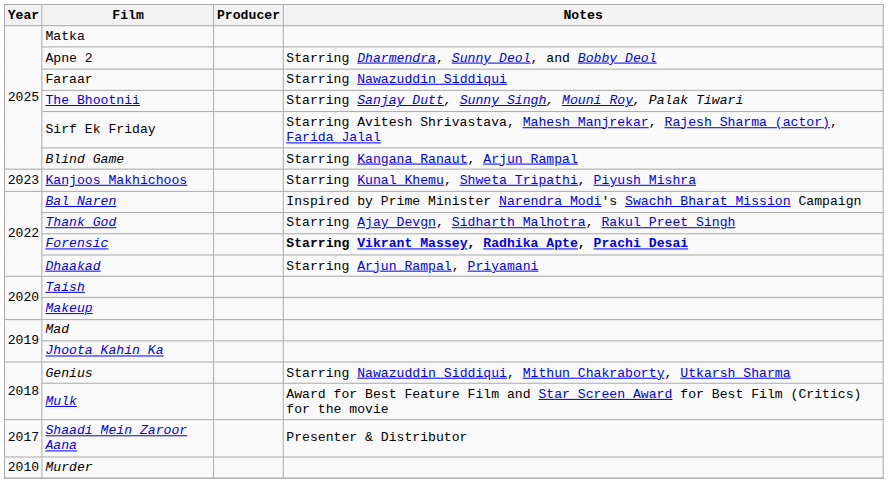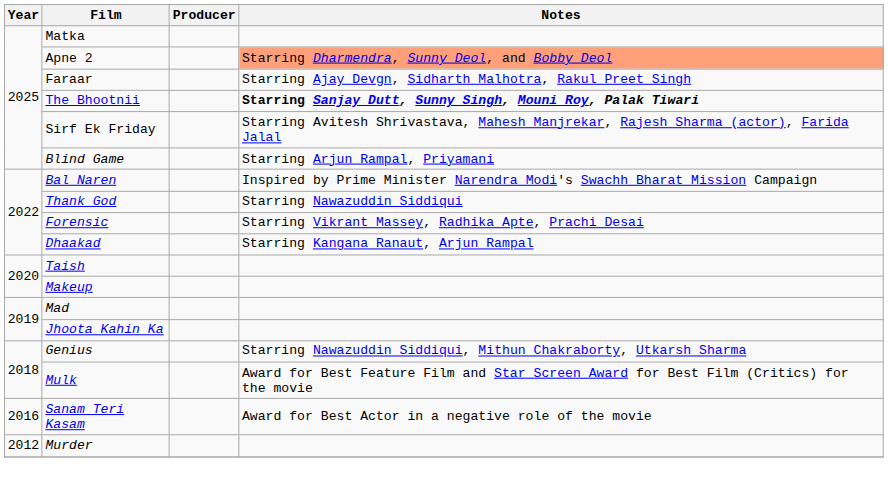Apne 2 | Notes: no background -> lightsalmon background
Faraar | Notes: Starring Nawazuddin Siddiqui -> Starring Ajay Devgn, Sidharth Malhotra, Rakul Preet Singh
The Bhootnii | Notes: normal -> bold
Blind Game | Notes: Starring Kangana Ranaut, Arjun Rampal -> Starring Arjun Rampal, Priyamani
- row: 2023 | Kanjoos Makhichoos | Starring Kunal Khemu, Shweta Tripathi, Piyush Mishra
Thank God | Notes: Starring Ajay Devgn, Sidharth Malhotra, Rakul Preet Singh -> Starring Nawazuddin Siddiqui
Forensic | Notes: bold -> normal
Dhaakad | Notes: Starring Arjun Rampal, Priyamani -> Starring Kangana Ranaut, Arjun Rampal
- row: 2017 | Shaadi Mein Zaroor Aana | Presenter & Distributor
+ row: 2016 | Sanam Teri Kasam | Award for Best Actor in a negative role of the movie
Murder | Year: 2010 -> 2012
